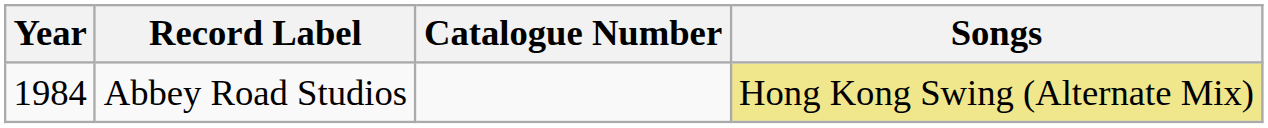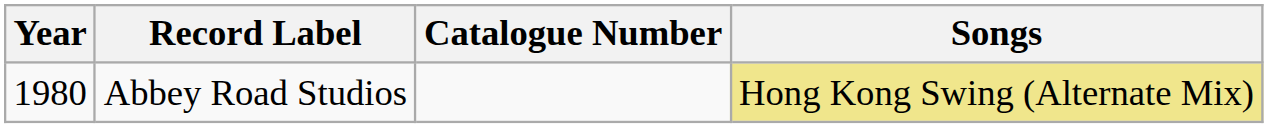Abbey Road Studios | Year: 1984 -> 1980
